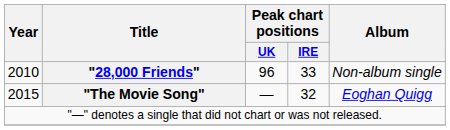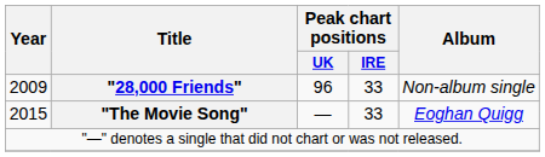"28,000 Friends" | Year: 2010 -> 2009
"The Movie Song" | Peak chart positions / IRE: 32 -> 33
